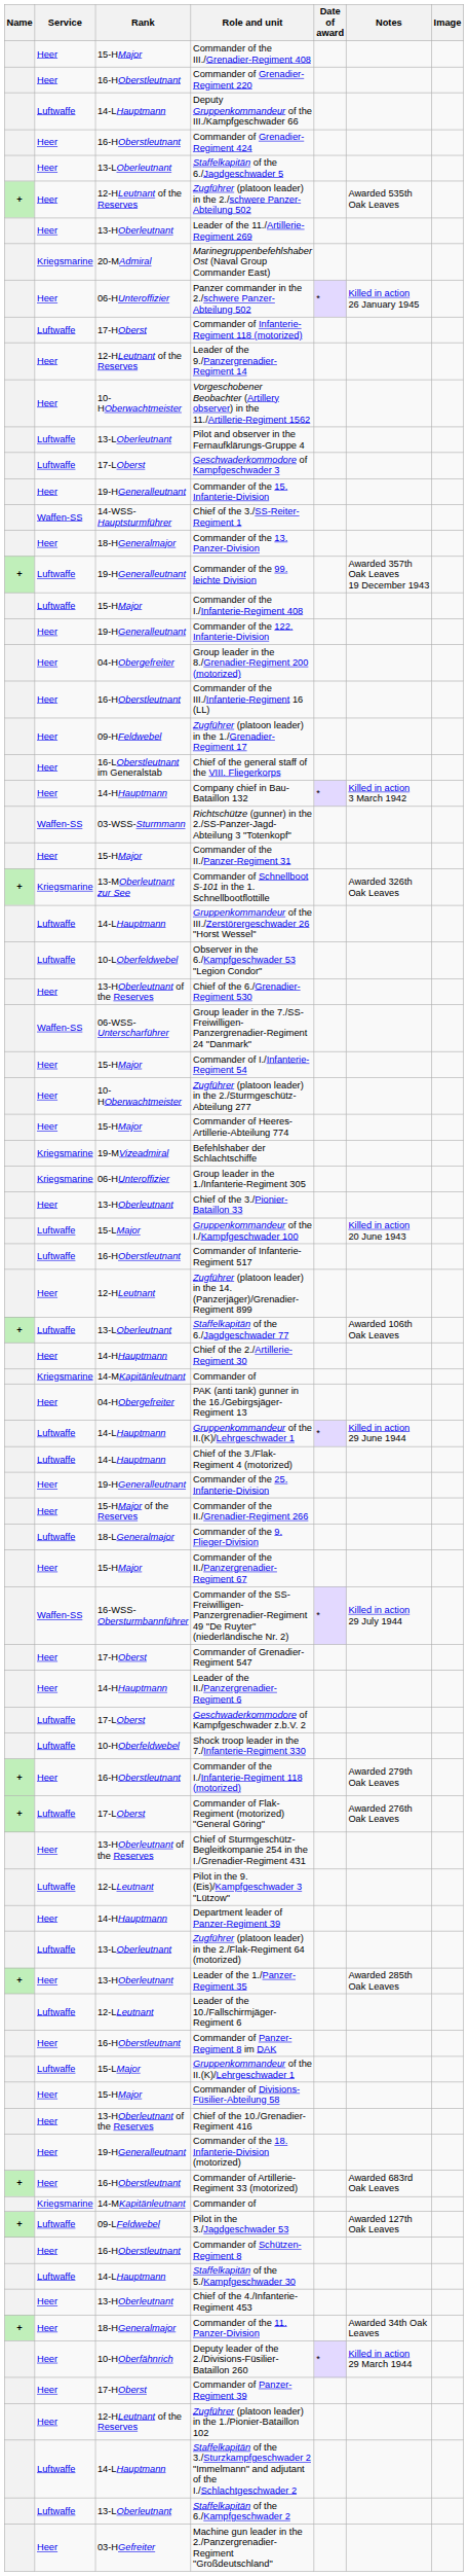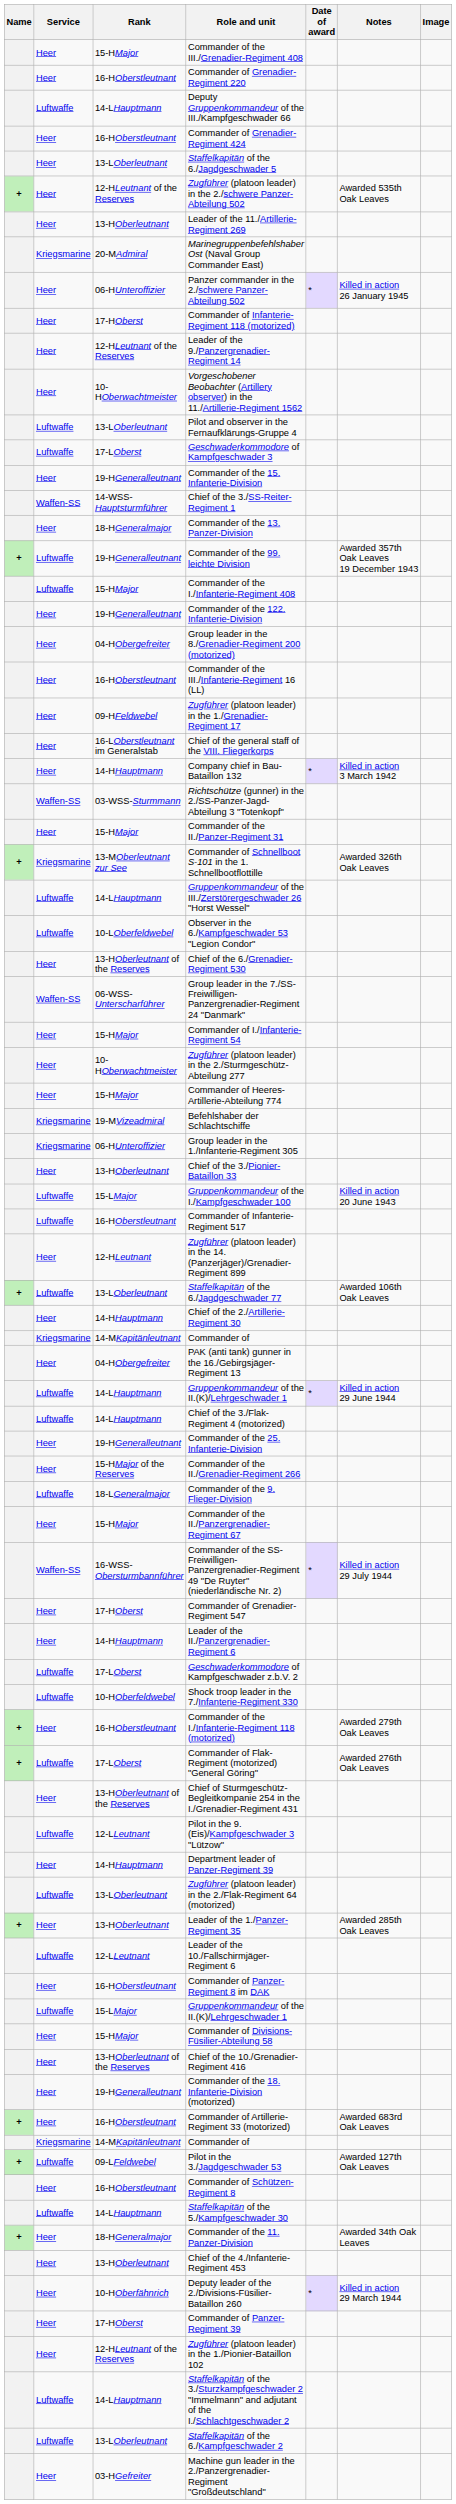Commander of Infanterie-Regiment 118 (motorized) | Service: Luftwaffe -> Heer
rows swapped: Commander of the 11. Panzer-Division <-> Chief of the 4./Infanterie-Regiment 453
